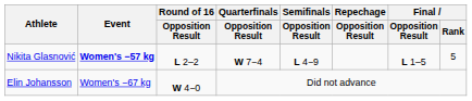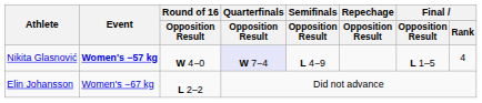Nikita Glasnović | Round of 16 / Opposition Result: L 2–2 -> W 4−0
Nikita Glasnović | Quarterfinals / Opposition Result: no background -> lavender background
Nikita Glasnović | Final / Rank: 5 -> 4
Elin Johansson | Round of 16 / Opposition Result: W 4−0 -> L 2–2
